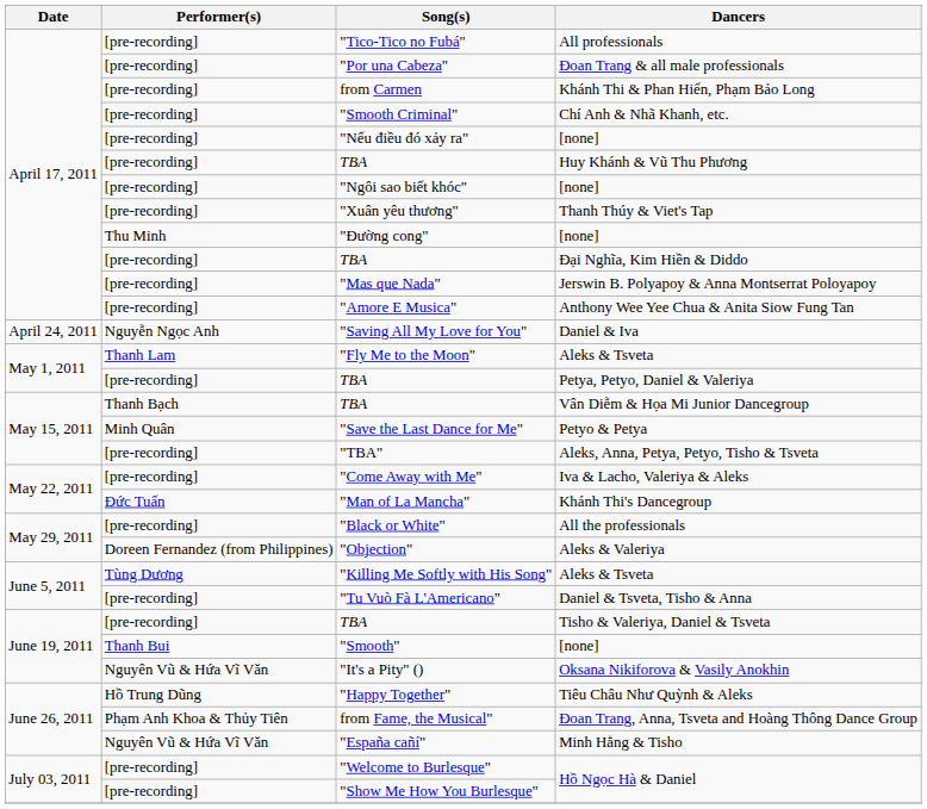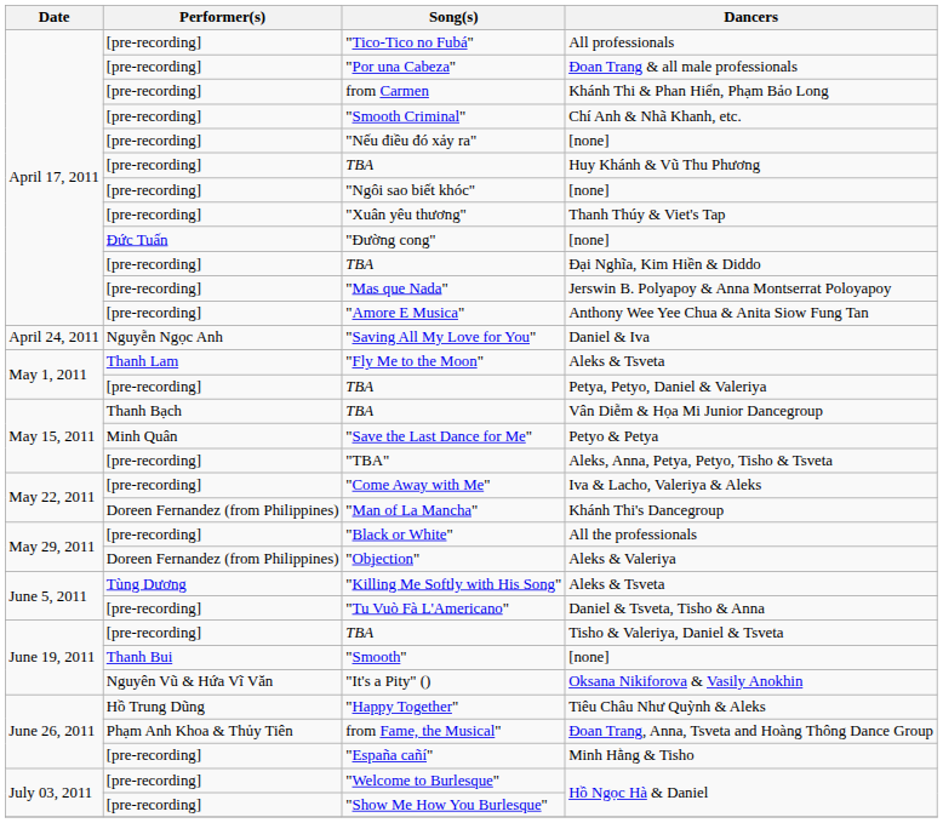"Đường cong" | Performer(s): Thu Minh -> Đức Tuấn
"Man of La Mancha" | Performer(s): Đức Tuấn -> Doreen Fernandez (from Philippines)
"España cañí" | Performer(s): Nguyên Vũ & Hứa Vĩ Văn -> [pre-recording]
